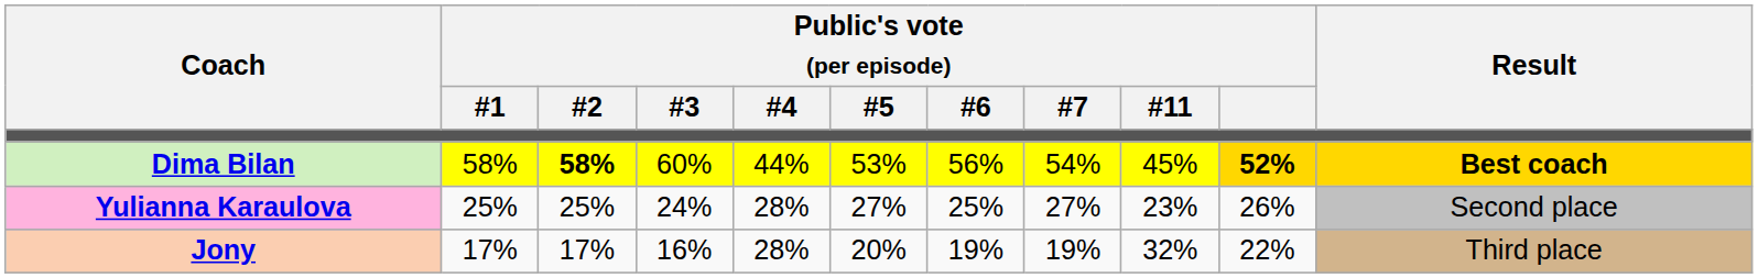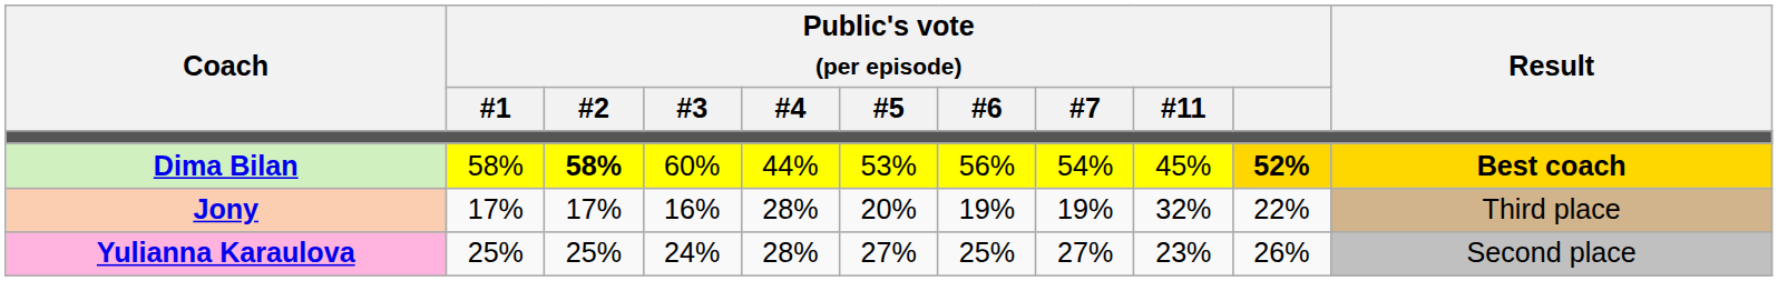rows swapped: Yulianna Karaulova <-> Jony
